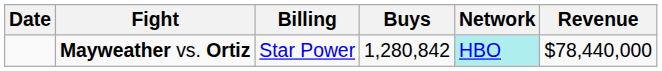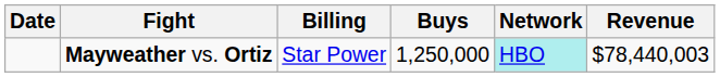Mayweather vs. Ortiz | Buys: 1,280,842 -> 1,250,000
Mayweather vs. Ortiz | Revenue: $78,440,000 -> $78,440,003
